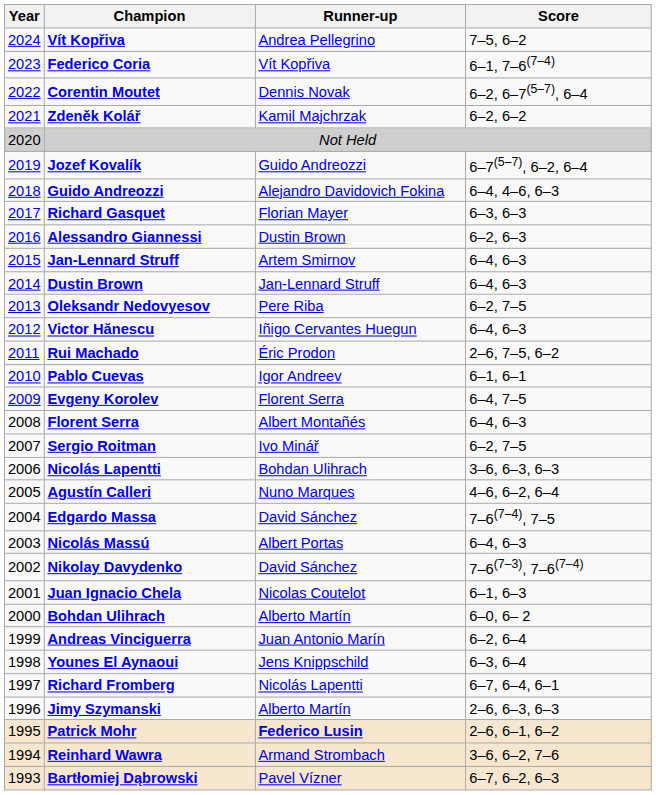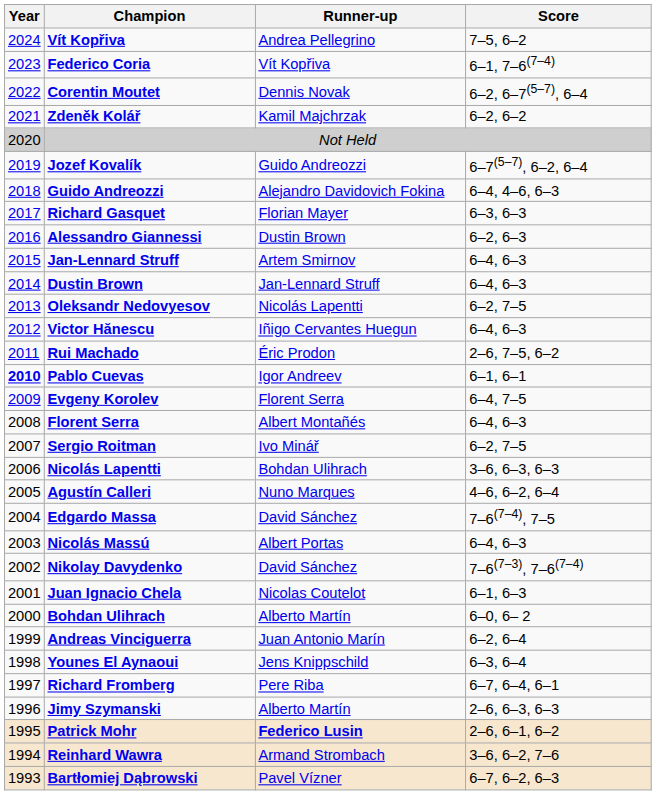Oleksandr Nedovyesov | Runner-up: Pere Riba -> Nicolás Lapentti
Pablo Cuevas | Year: normal -> bold
Richard Fromberg | Runner-up: Nicolás Lapentti -> Pere Riba
